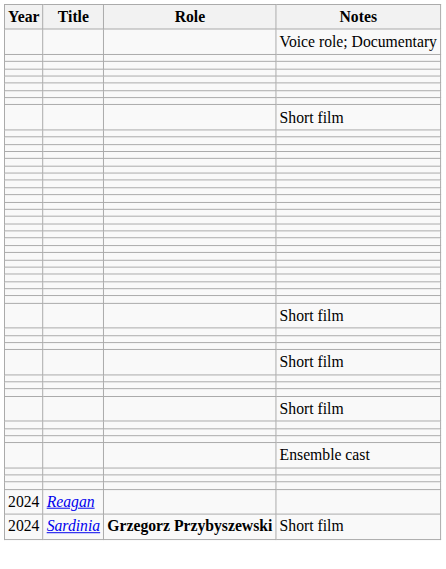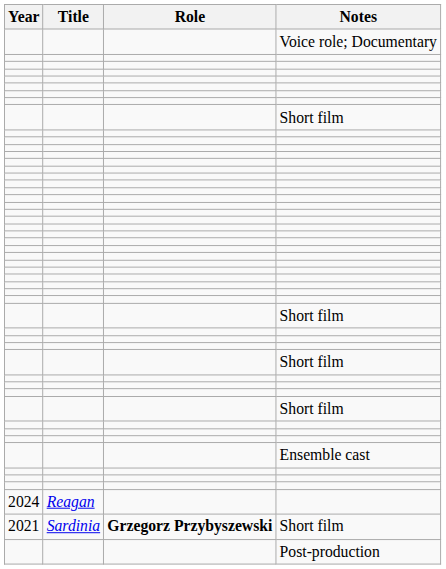Sardinia / Short film | Year: 2024 -> 2021
+ row: Post-production
